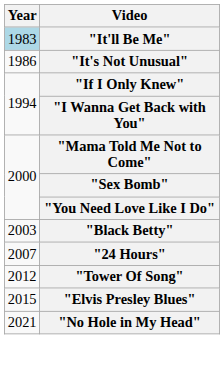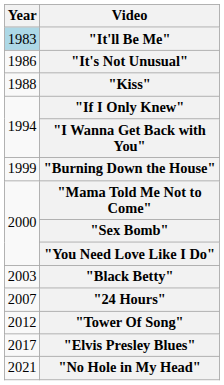+ row: 1988 | "Kiss"
+ row: 1999 | "Burning Down the House"
"Elvis Presley Blues" | Year: 2015 -> 2017
